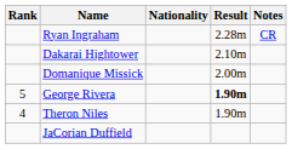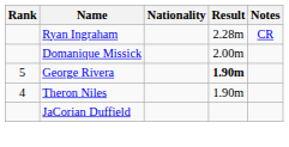- row: Dakarai Hightower | 2.10m
